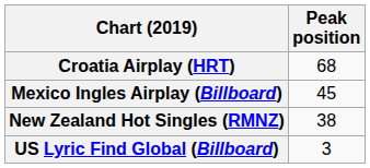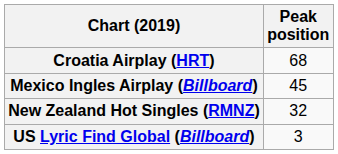New Zealand Hot Singles (RMNZ) | Peak position: 38 -> 32
